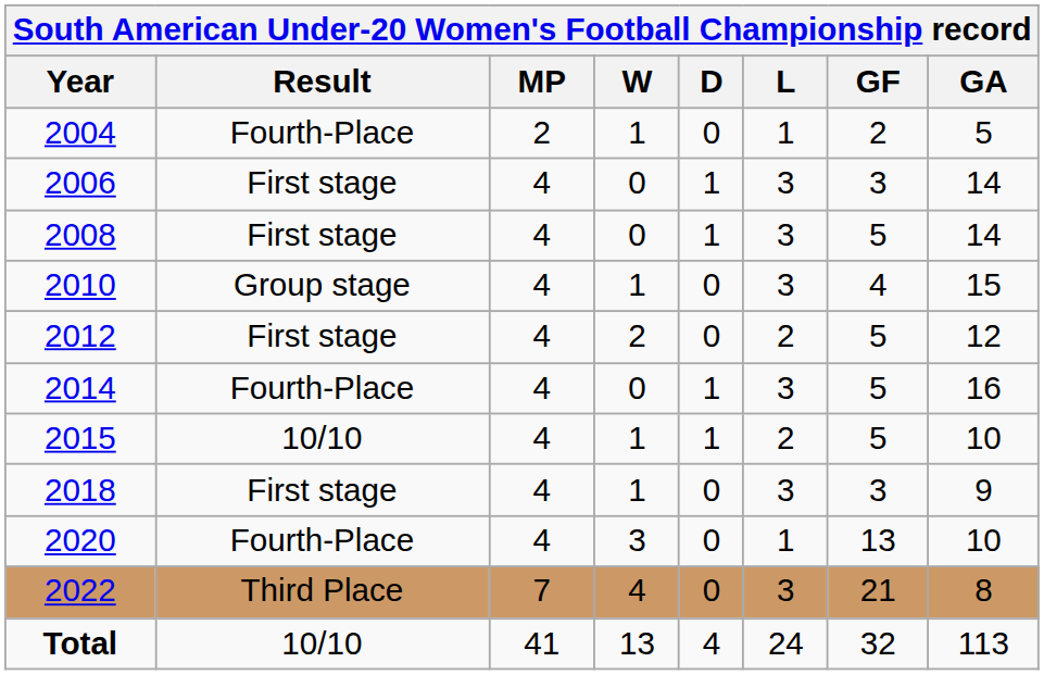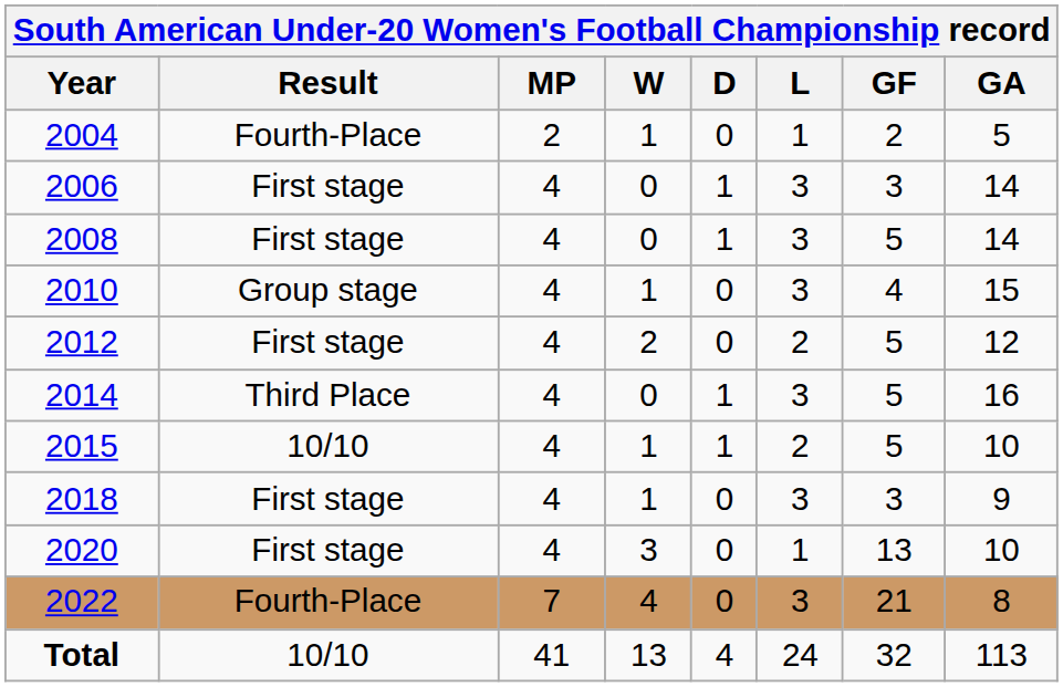2014 | Result: Fourth-Place -> Third Place
2020 | Result: Fourth-Place -> First stage
2022 | Result: Third Place -> Fourth-Place
